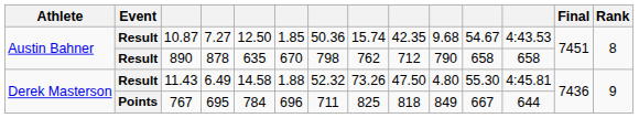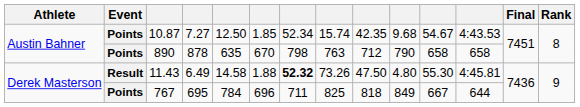10.87 | Event: Result -> Points
10.87 | column 7: 50.36 -> 52.34
890 | Event: Result -> Points
890 | column 8: 762 -> 763
11.43 | column 7: normal -> bold
